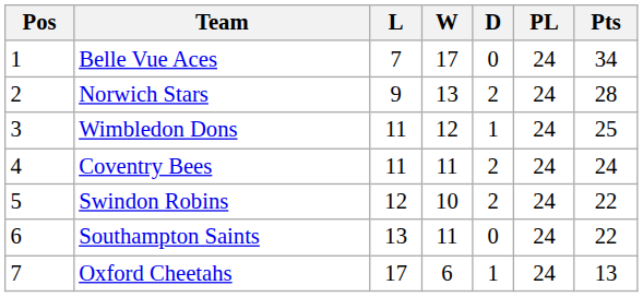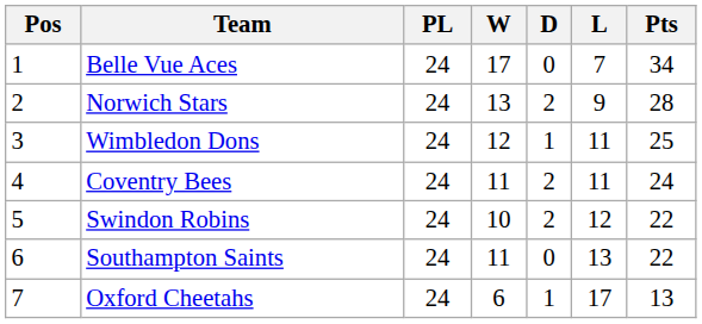columns swapped: PL <-> L
